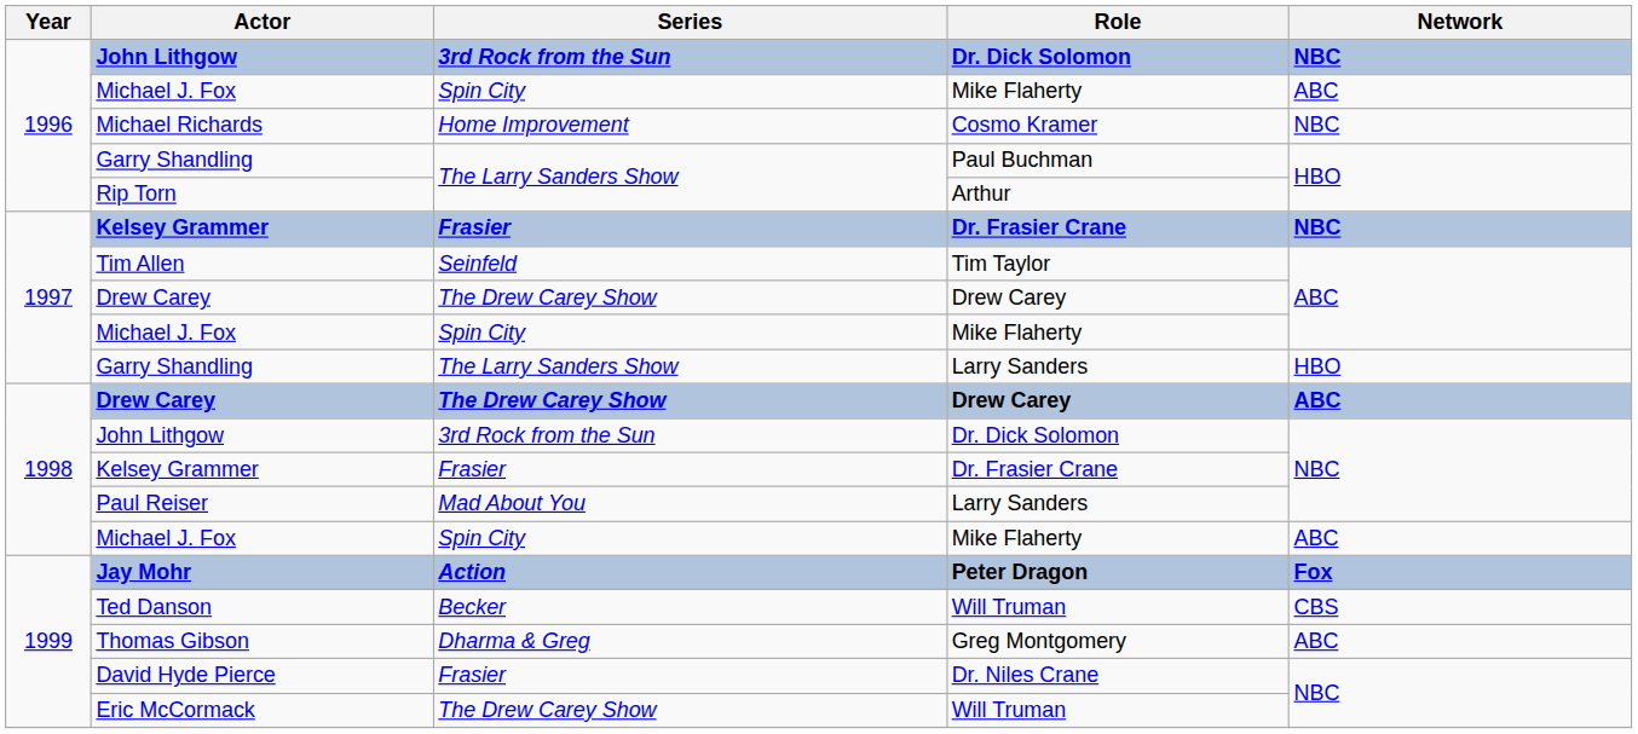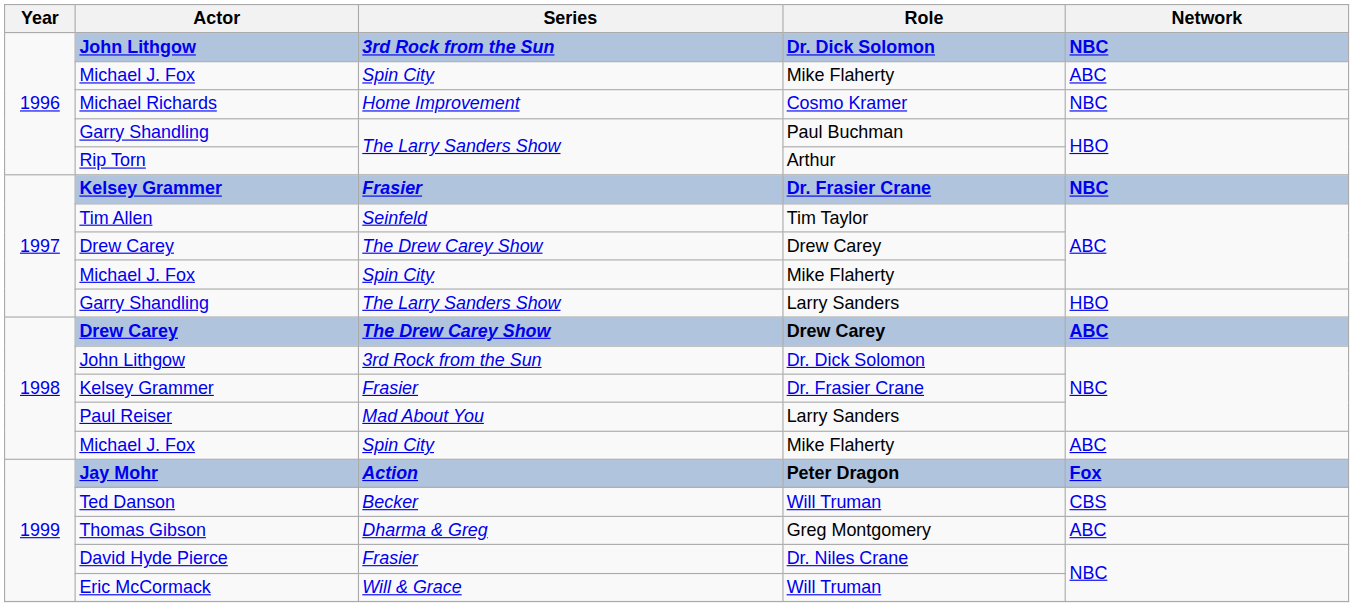Eric McCormack | Series: The Drew Carey Show -> Will & Grace
